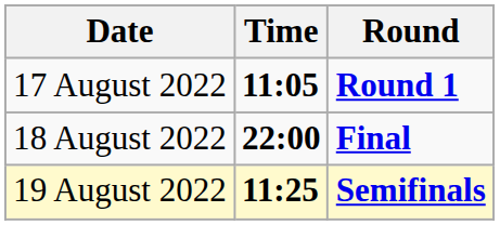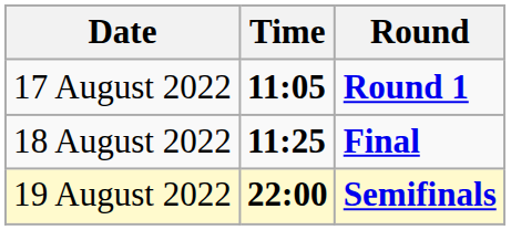18 August 2022 | Time: 22:00 -> 11:25
19 August 2022 | Time: 11:25 -> 22:00
